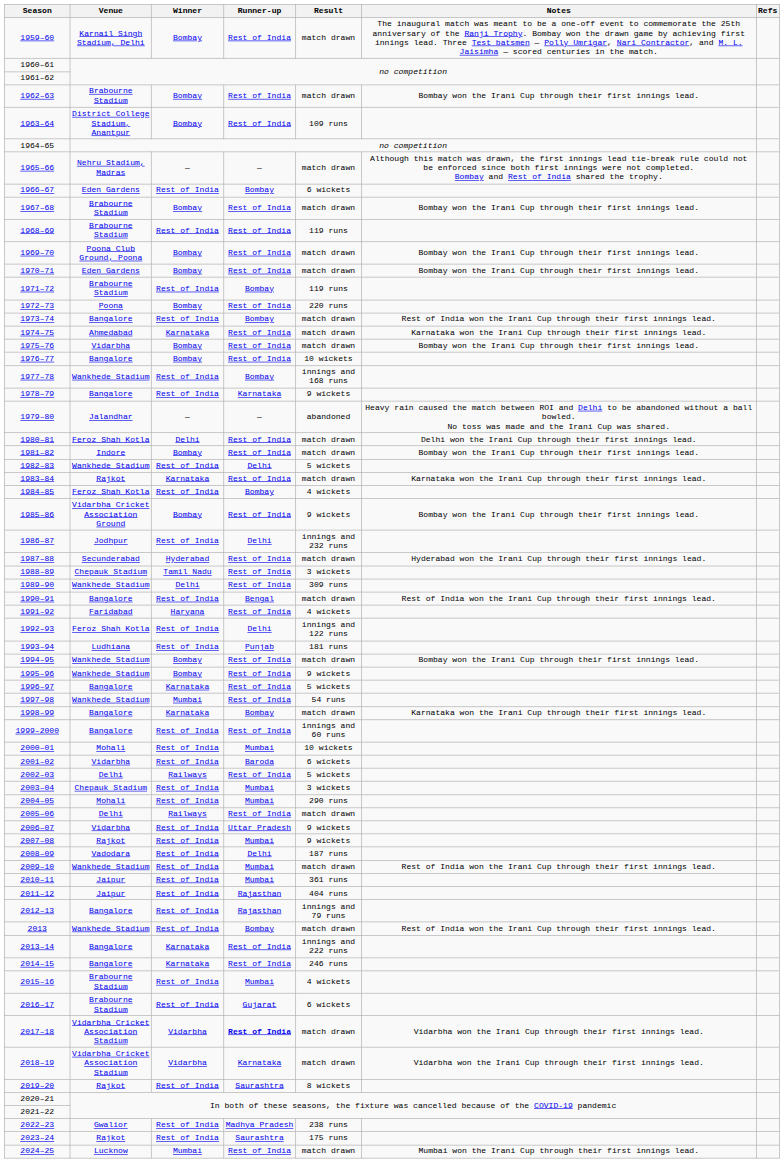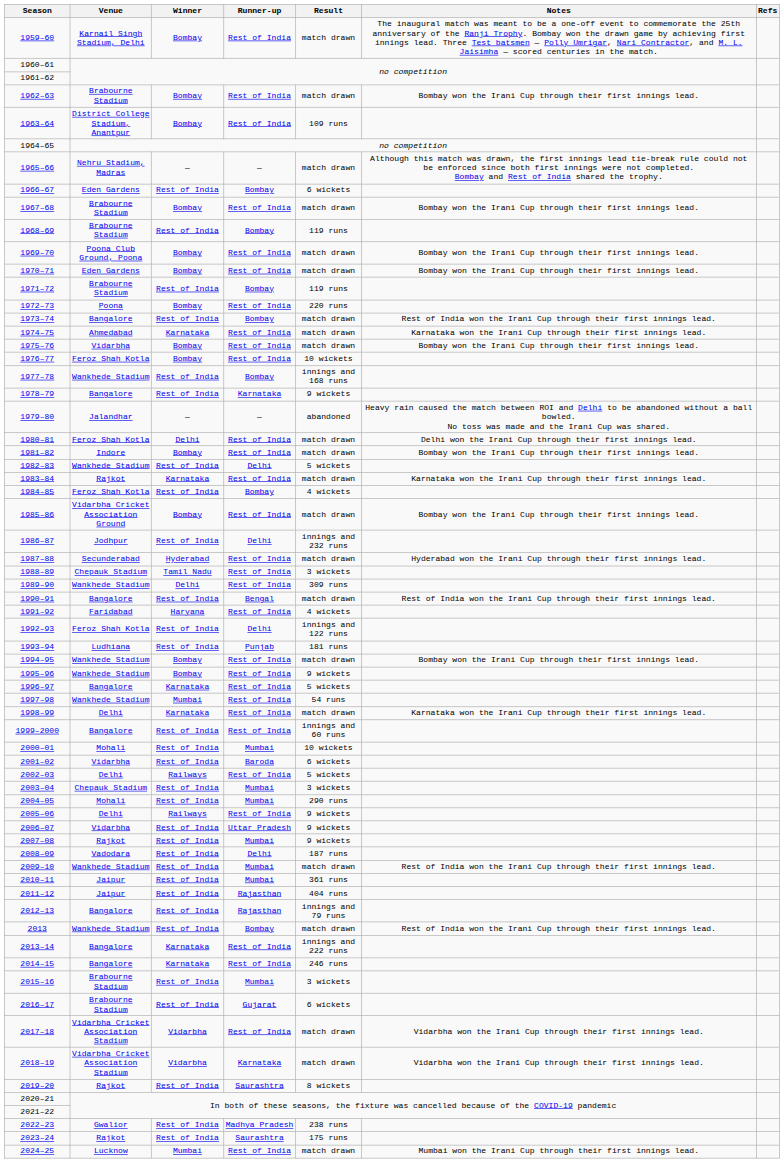1968–69 | Runner-up: Rest of India -> Bombay
1976–77 | Venue: Bangalore -> Feroz Shah Kotla
1985–86 | Result: 9 wickets -> match drawn
1998–99 | Venue: Bangalore -> Delhi
1998–99 | Runner-up: Bombay -> Rest of India
2005–06 | Result: match drawn -> 9 wickets
2015–16 | Result: 4 wickets -> 3 wickets
2017–18 | Runner-up: bold -> normal
